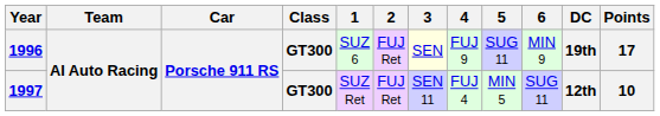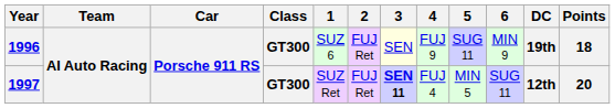1996 | Points: 17 -> 18
1997 | 3: normal -> bold
1997 | Points: 10 -> 20
